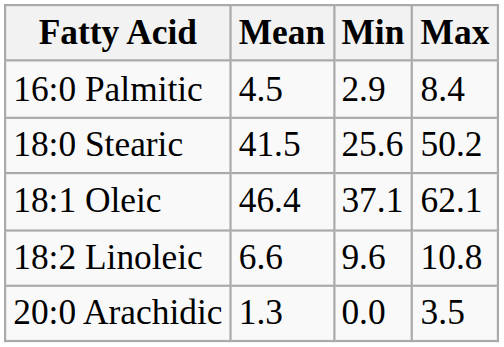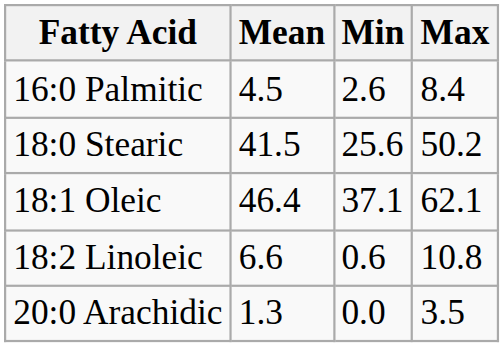16:0 Palmitic | Min: 2.9 -> 2.6
18:2 Linoleic | Min: 9.6 -> 0.6
